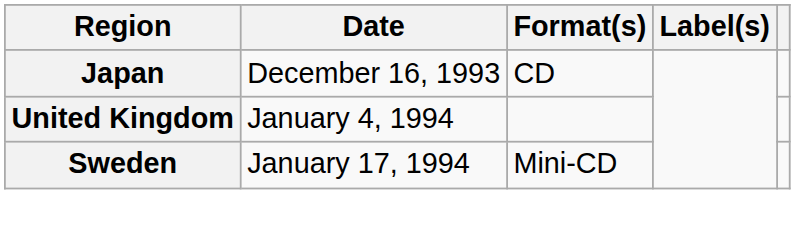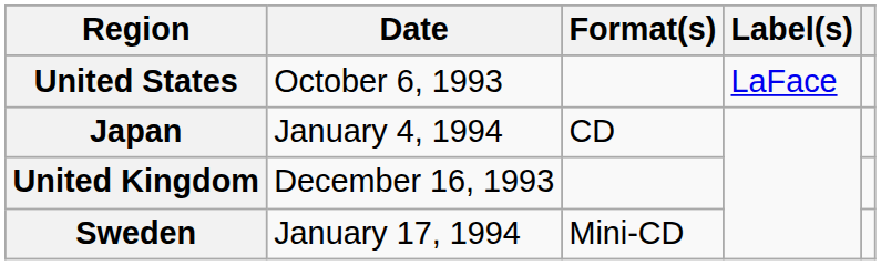+ row: United States | October 6, 1993 | LaFace
Japan | Date: December 16, 1993 -> January 4, 1994
United Kingdom | Date: January 4, 1994 -> December 16, 1993
